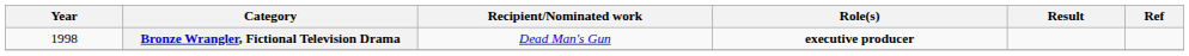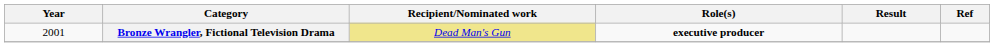Bronze Wrangler, Fictional Television Drama | Year: 1998 -> 2001
Bronze Wrangler, Fictional Television Drama | Recipient/Nominated work: no background -> khaki background
